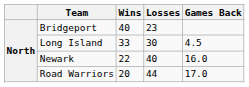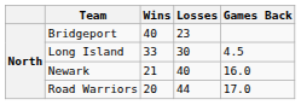Newark | Wins: 22 -> 21
